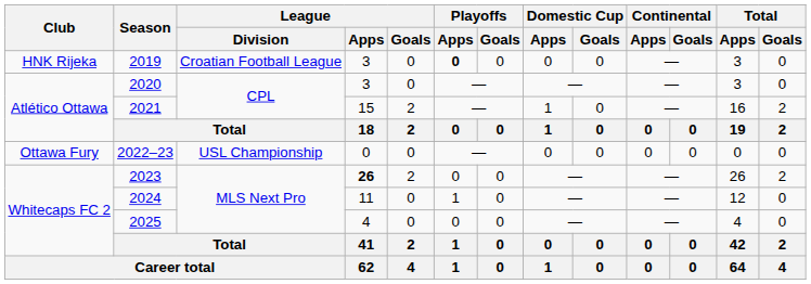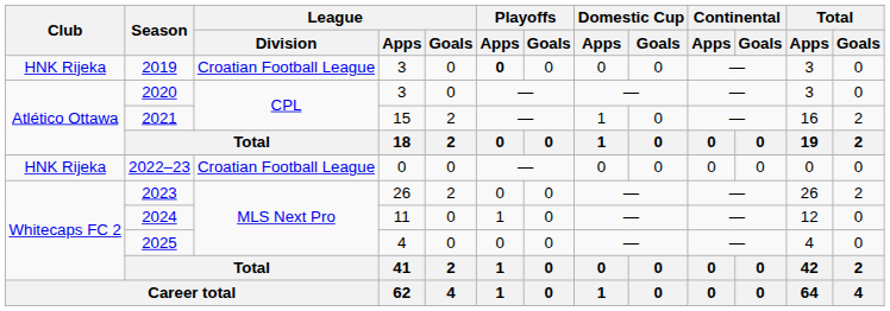2022–23 | Club: Ottawa Fury -> HNK Rijeka
2022–23 | League / Division: USL Championship -> Croatian Football League
2023 | League / Apps: bold -> normal
